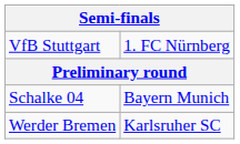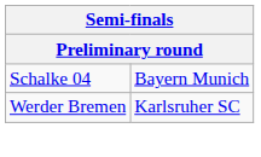- row: VfB Stuttgart | 1. FC Nürnberg
